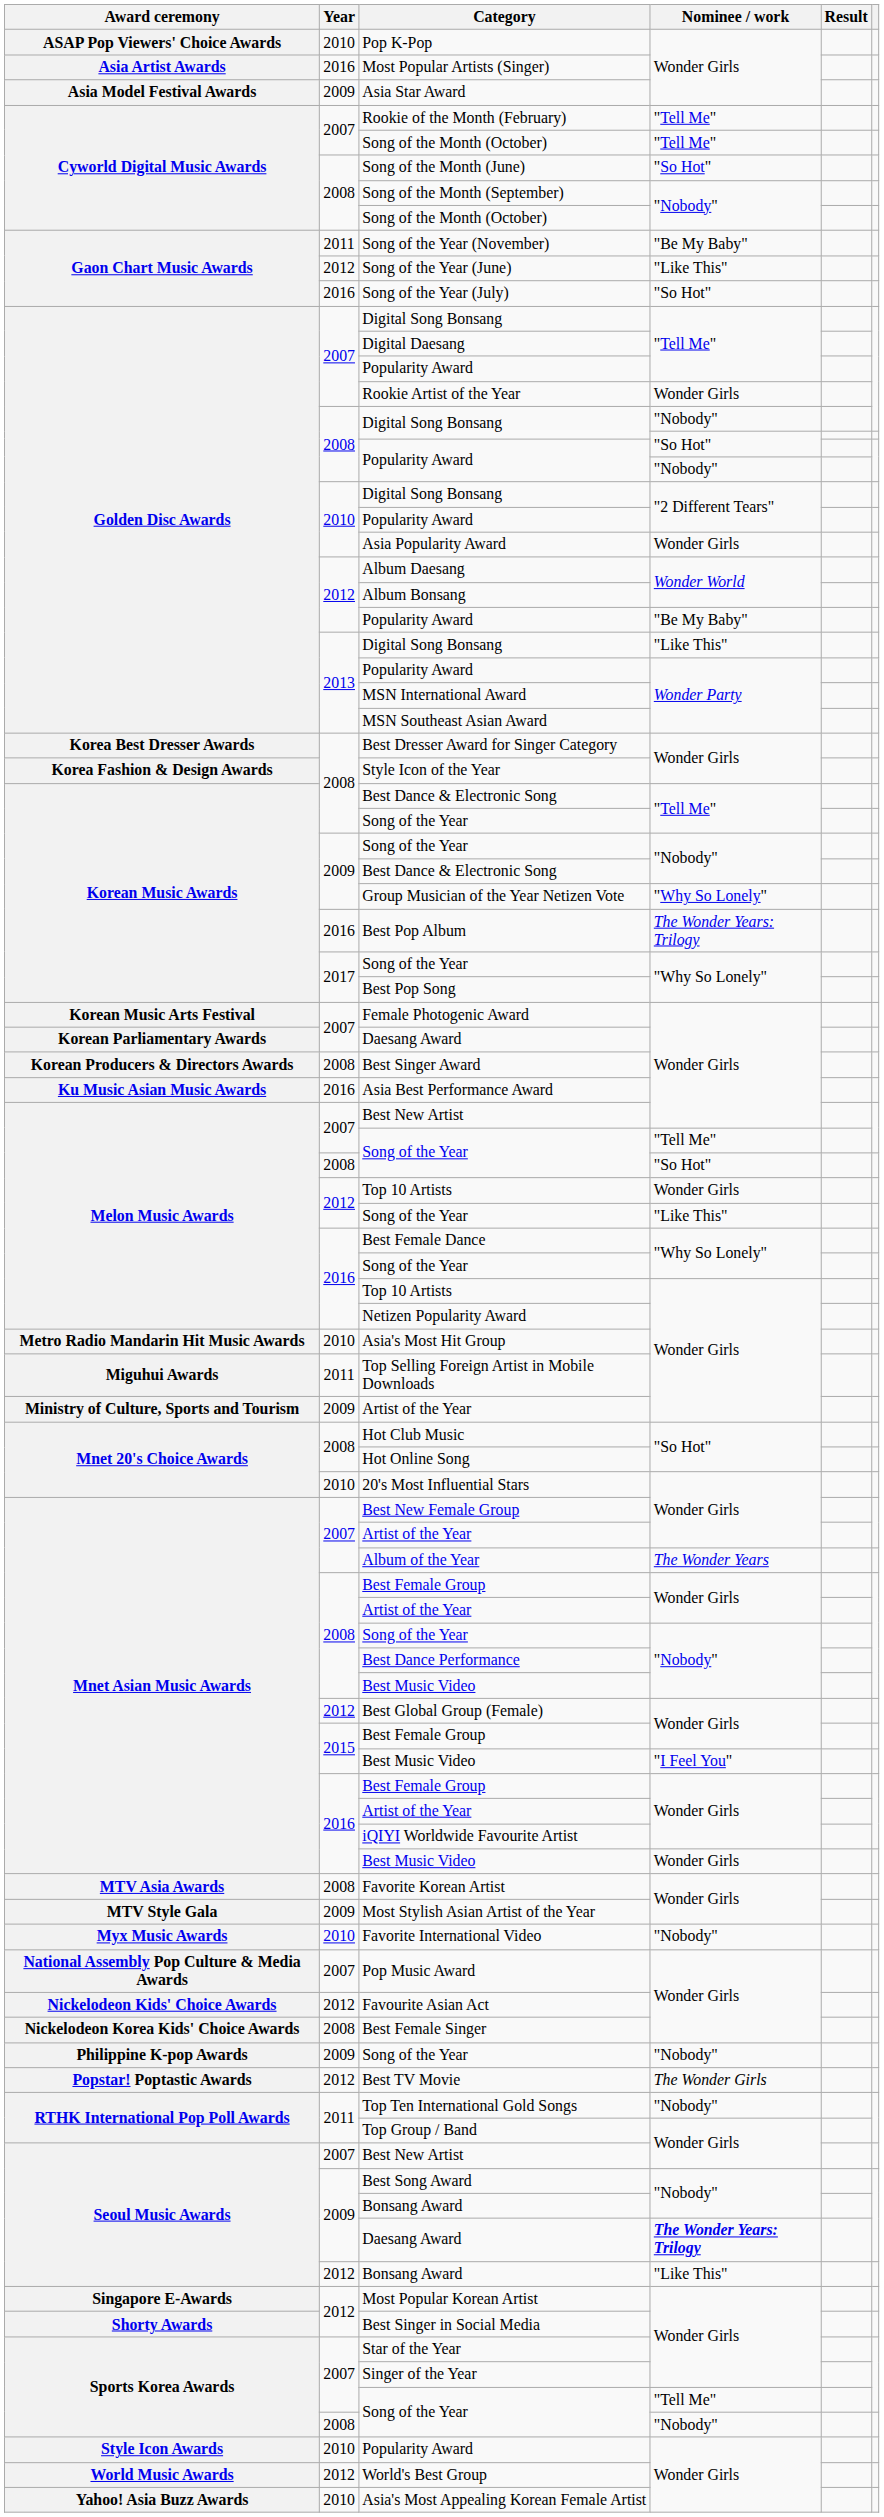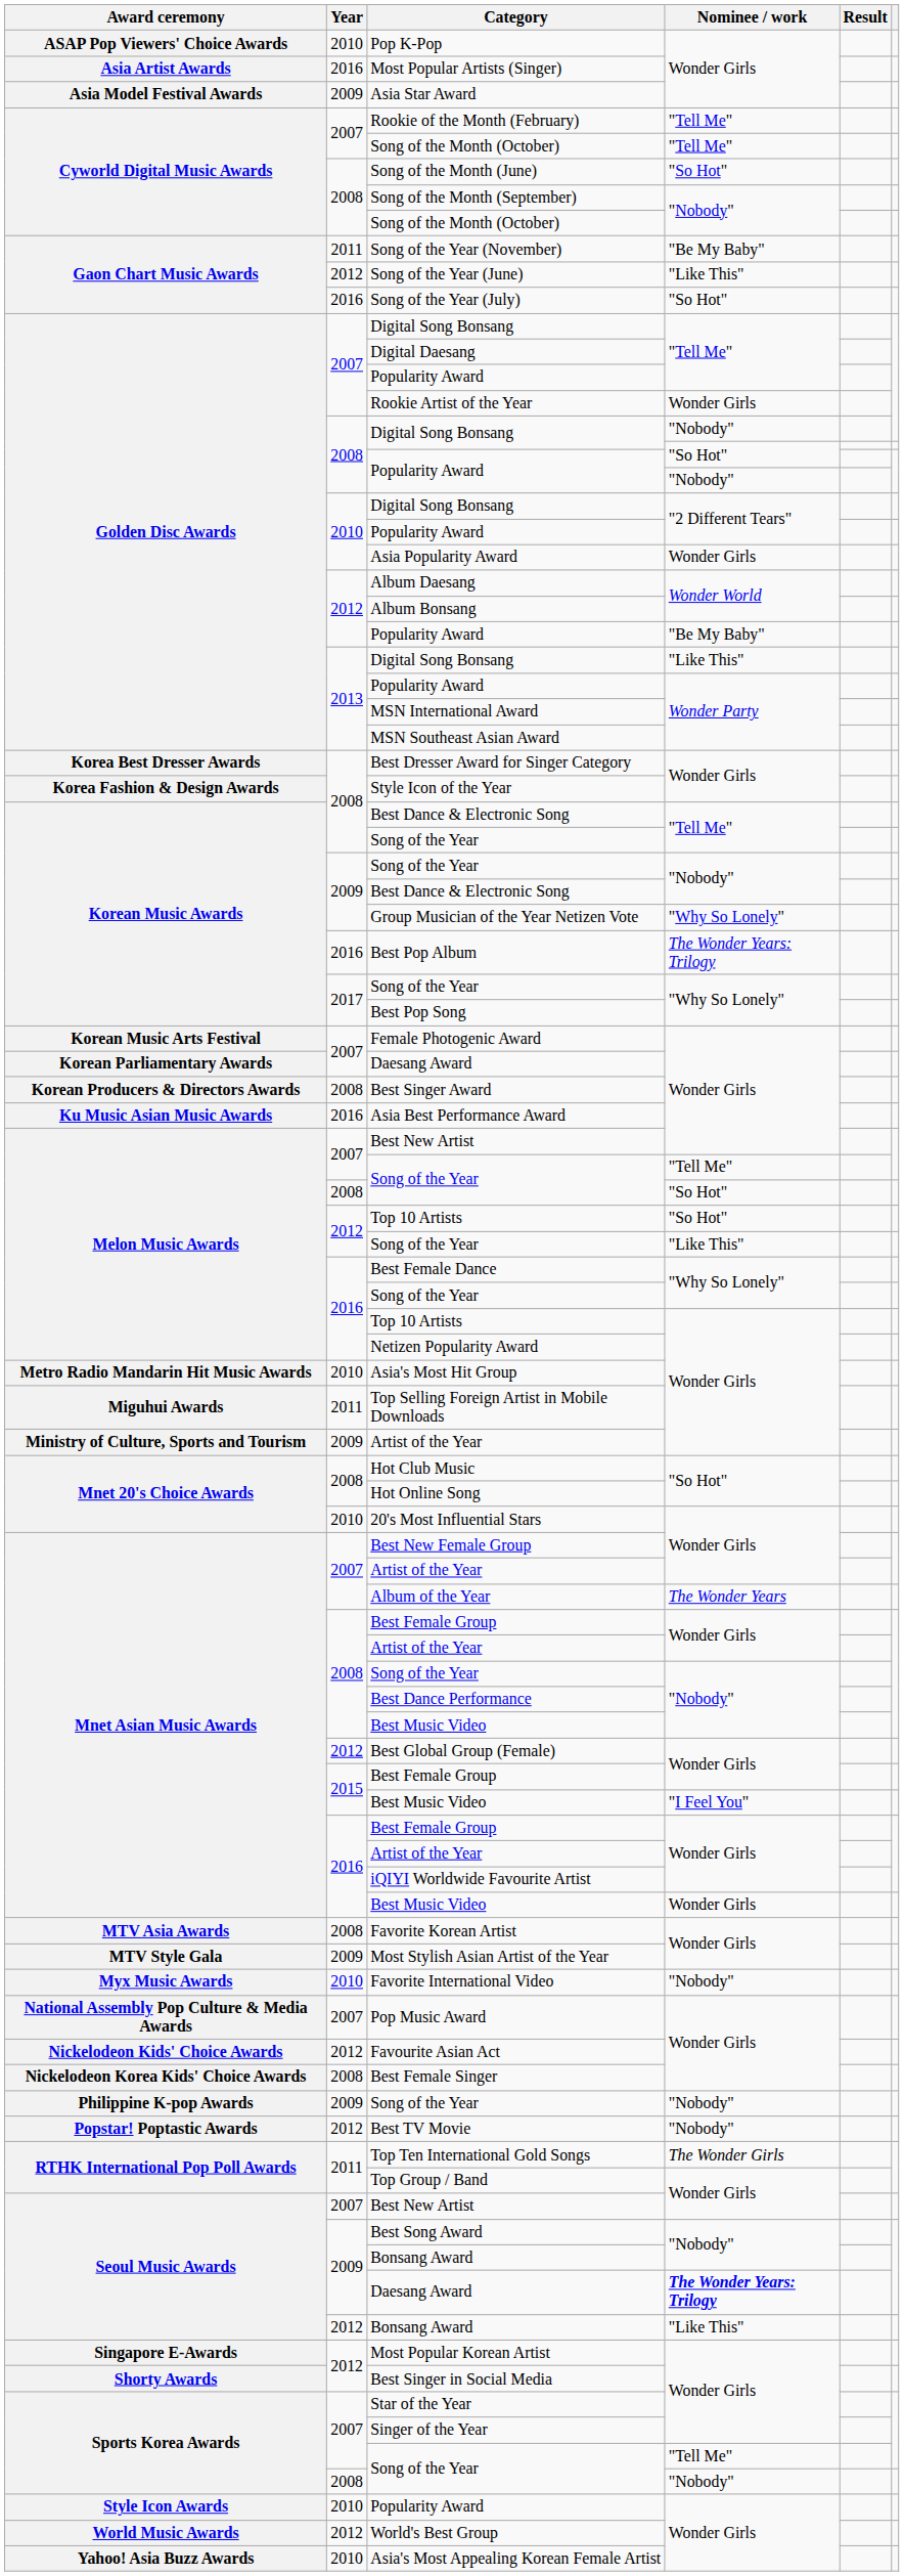2012 / Top 10 Artists | Nominee / work: Wonder Girls -> "So Hot"
Best TV Movie | Nominee / work: The Wonder Girls -> "Nobody"
Top Ten International Gold Songs | Nominee / work: "Nobody" -> The Wonder Girls
